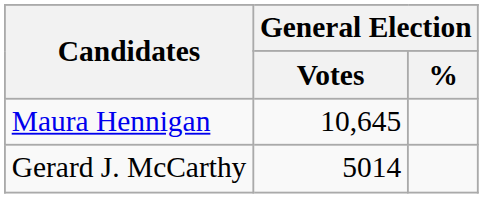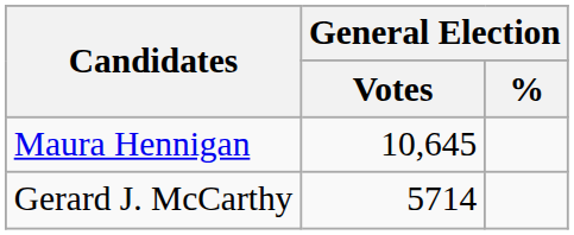Gerard J. McCarthy | General Election / Votes: 5014 -> 5714
